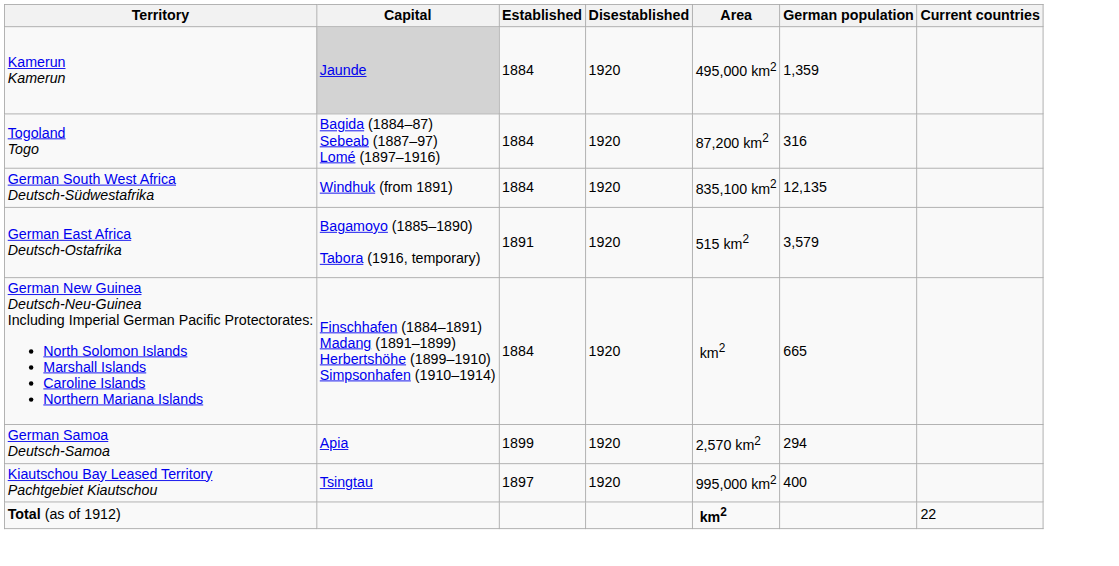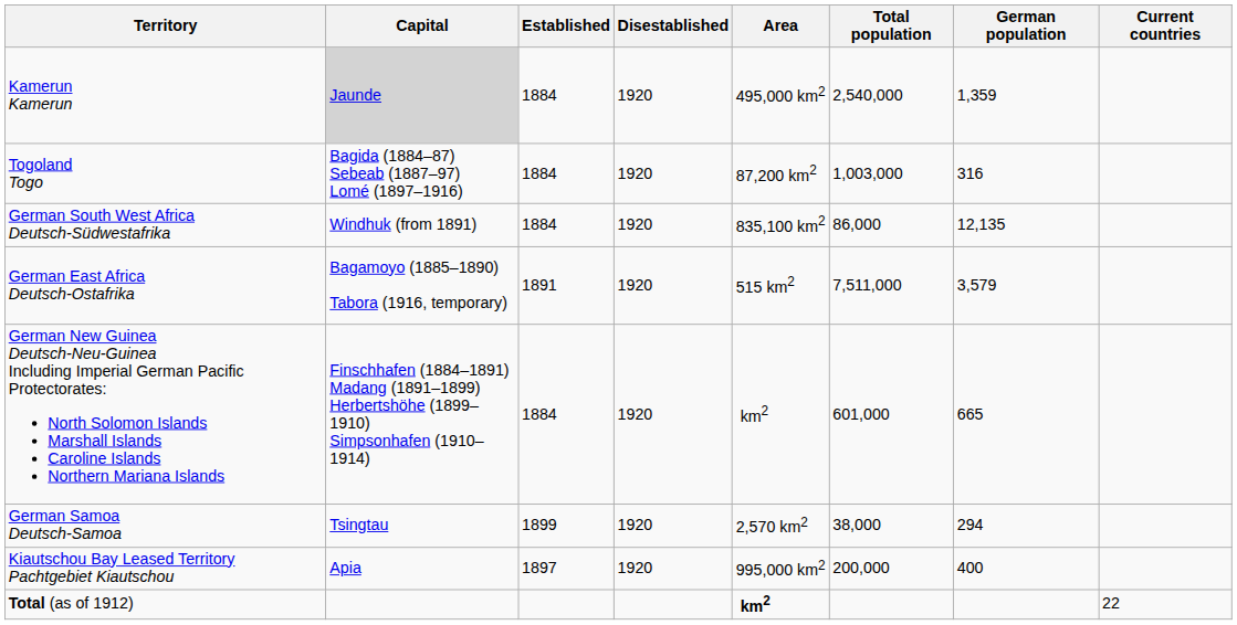+ column: Total population | 2,540,000 | 1,003,000 | 86,000 | 7,511,000 | 601,000 | 38,000 | 200,000
German Samoa Deutsch-Samoa | Capital: Apia -> Tsingtau
Kiautschou Bay Leased Territory Pachtgebiet Kiautschou | Capital: Tsingtau -> Apia
